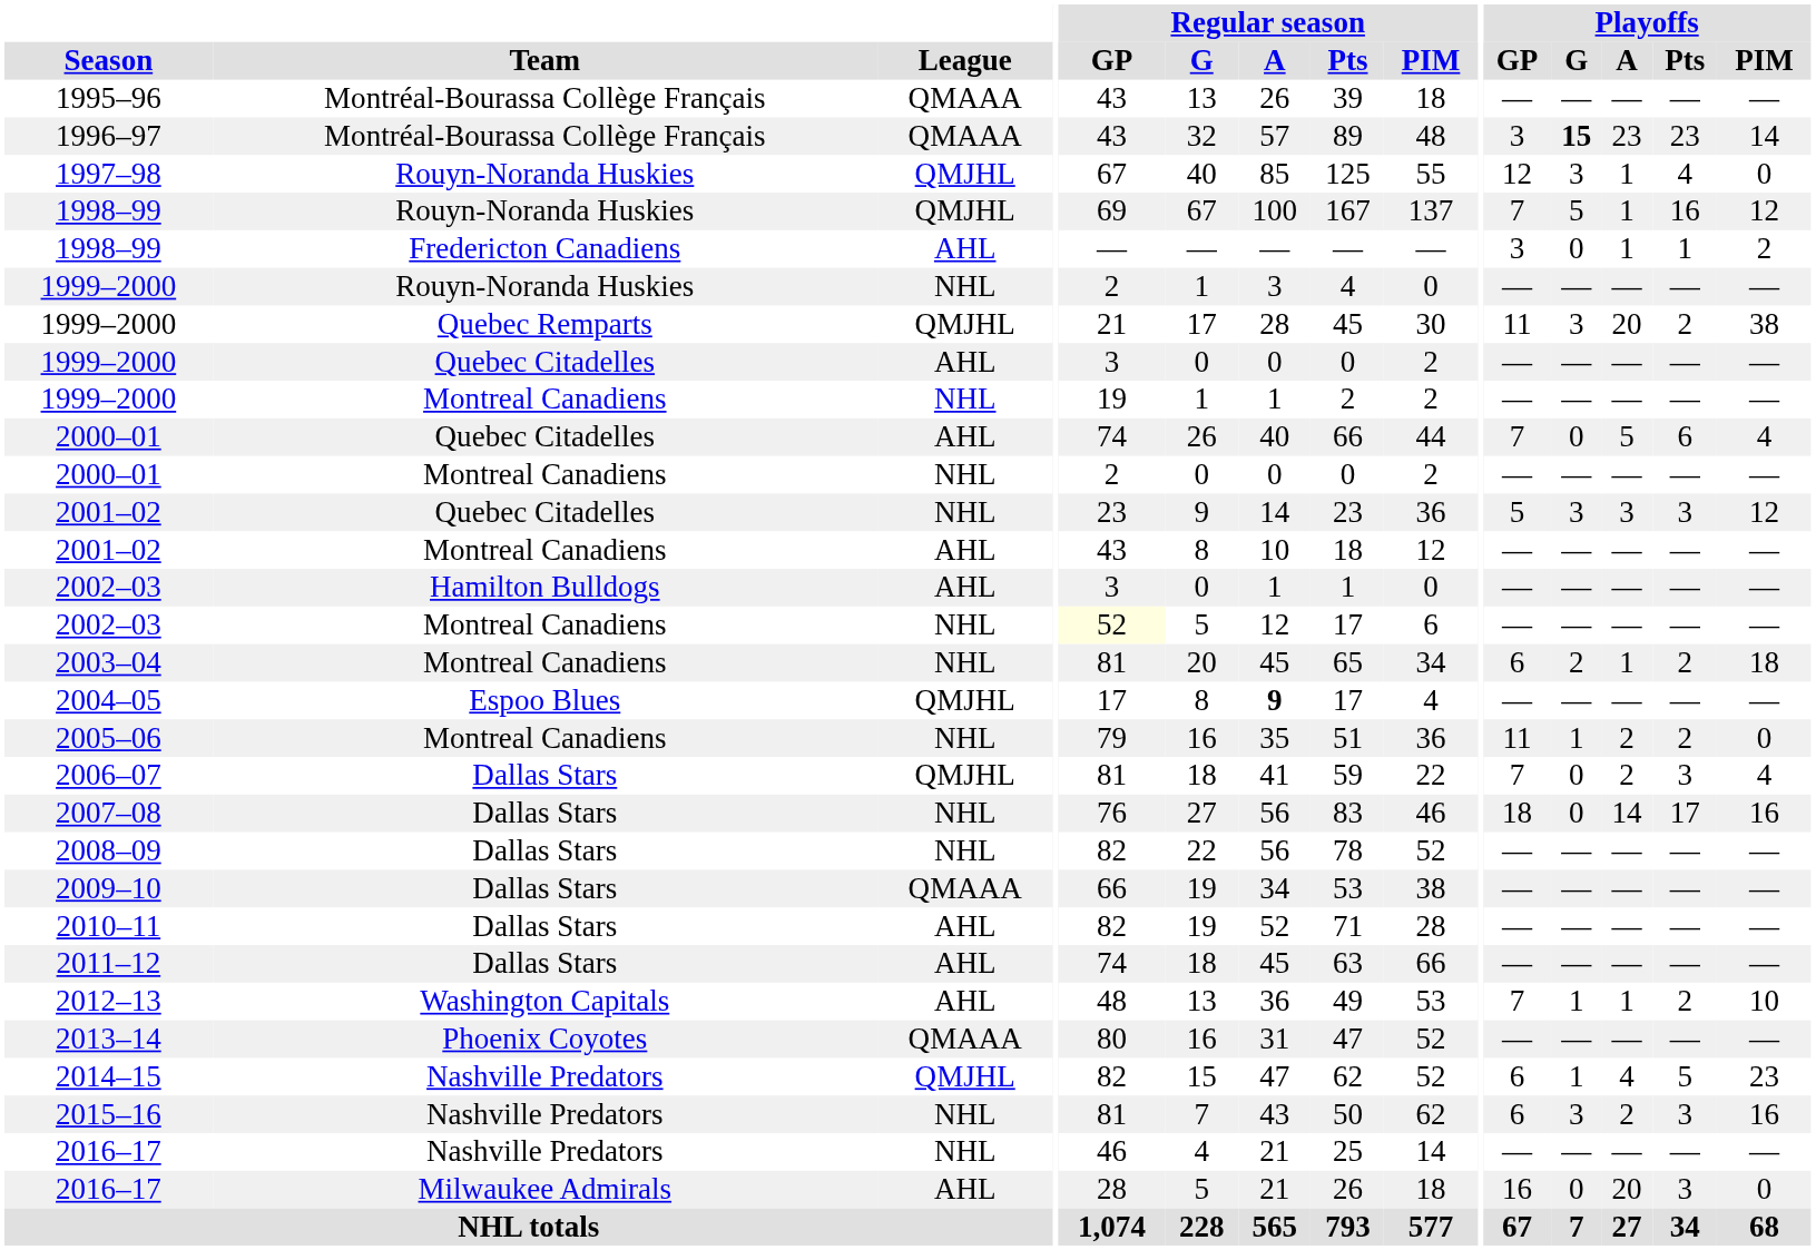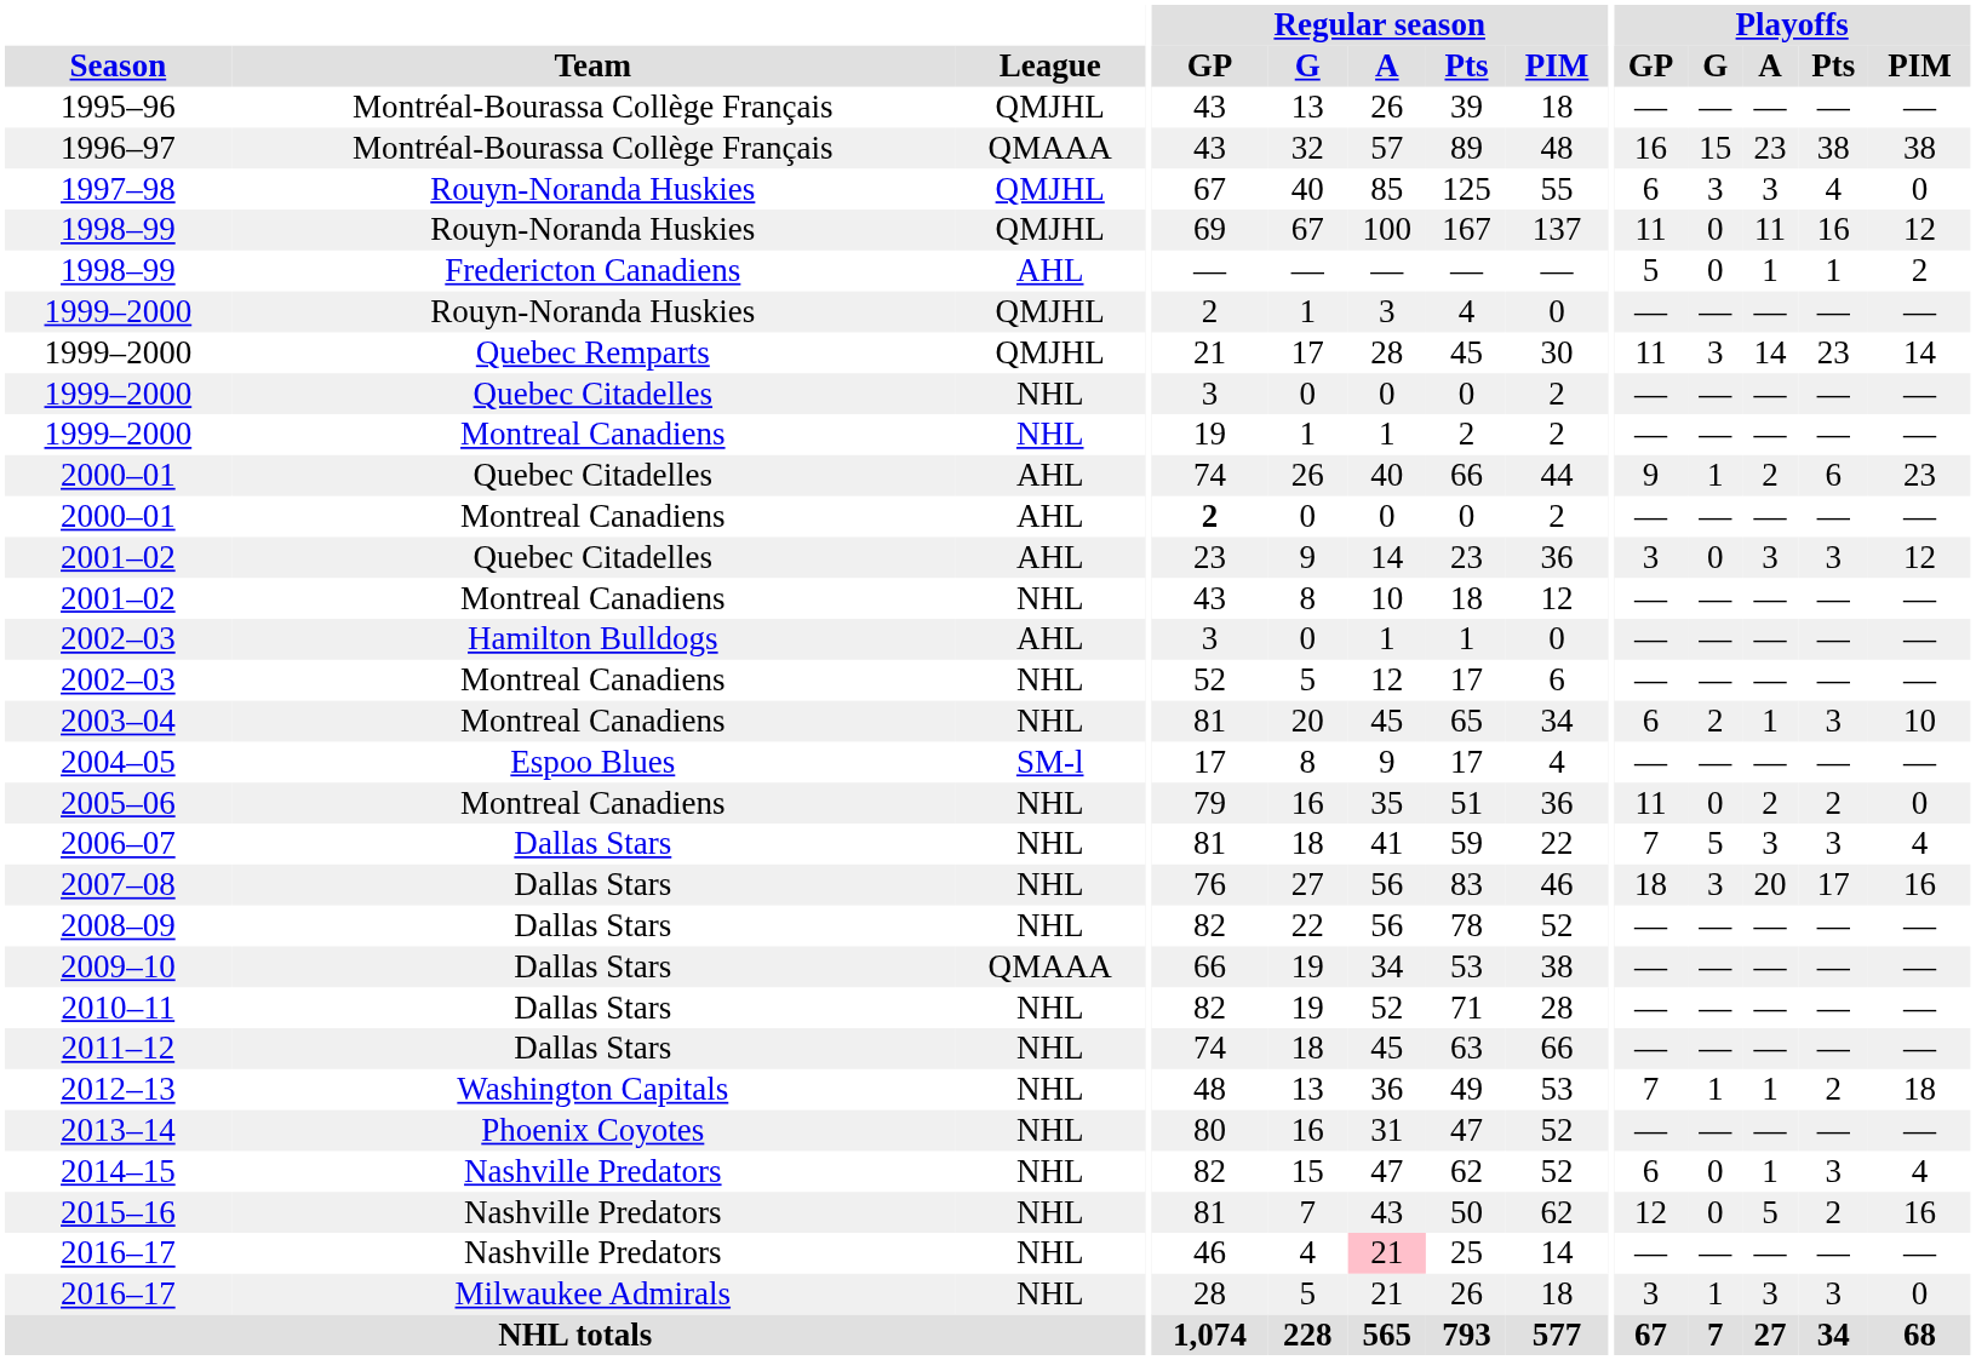1995–96 | League: QMAAA -> QMJHL
1996–97 | Playoffs / GP: 3 -> 16
1996–97 | Playoffs / G: bold -> normal
1996–97 | Playoffs / Pts: 23 -> 38
1996–97 | Playoffs / PIM: 14 -> 38
1997–98 | Playoffs / GP: 12 -> 6
1997–98 | Playoffs / A: 1 -> 3
1998–99 / Rouyn-Noranda Huskies | Playoffs / GP: 7 -> 11
1998–99 / Rouyn-Noranda Huskies | Playoffs / G: 5 -> 0
1998–99 / Rouyn-Noranda Huskies | Playoffs / A: 1 -> 11
1998–99 / Fredericton Canadiens | Playoffs / GP: 3 -> 5
1999–2000 / Rouyn-Noranda Huskies | League: NHL -> QMJHL
1999–2000 / Quebec Remparts | Playoffs / A: 20 -> 14
1999–2000 / Quebec Remparts | Playoffs / Pts: 2 -> 23
1999–2000 / Quebec Remparts | Playoffs / PIM: 38 -> 14
1999–2000 / Quebec Citadelles | League: AHL -> NHL
2000–01 / Quebec Citadelles | Playoffs / GP: 7 -> 9
2000–01 / Quebec Citadelles | Playoffs / G: 0 -> 1
2000–01 / Quebec Citadelles | Playoffs / A: 5 -> 2
2000–01 / Quebec Citadelles | Playoffs / PIM: 4 -> 23
2000–01 / Montreal Canadiens | League: NHL -> AHL
2000–01 / Montreal Canadiens | Regular season / GP: normal -> bold
2001–02 / Quebec Citadelles | League: NHL -> AHL
2001–02 / Quebec Citadelles | Playoffs / GP: 5 -> 3
2001–02 / Quebec Citadelles | Playoffs / G: 3 -> 0
2001–02 / Montreal Canadiens | League: AHL -> NHL
2002–03 / Montreal Canadiens | Regular season / GP: lightyellow background -> no background
2003–04 | Playoffs / Pts: 2 -> 3
2003–04 | Playoffs / PIM: 18 -> 10
2004–05 | League: QMJHL -> SM-l
2004–05 | Regular season / A: bold -> normal
2005–06 | Playoffs / G: 1 -> 0
2006–07 | League: QMJHL -> NHL
2006–07 | Playoffs / G: 0 -> 5
2006–07 | Playoffs / A: 2 -> 3
2007–08 | Playoffs / G: 0 -> 3
2007–08 | Playoffs / A: 14 -> 20
2010–11 | League: AHL -> NHL
2011–12 | League: AHL -> NHL
2012–13 | League: AHL -> NHL
2012–13 | Playoffs / PIM: 10 -> 18
2013–14 | League: QMAAA -> NHL
2014–15 | League: QMJHL -> NHL
2014–15 | Playoffs / G: 1 -> 0
2014–15 | Playoffs / A: 4 -> 1
2014–15 | Playoffs / Pts: 5 -> 3
2014–15 | Playoffs / PIM: 23 -> 4
2015–16 | Playoffs / GP: 6 -> 12
2015–16 | Playoffs / G: 3 -> 0
2015–16 | Playoffs / A: 2 -> 5
2015–16 | Playoffs / Pts: 3 -> 2
2016–17 / Nashville Predators | Regular season / A: no background -> pink background
2016–17 / Milwaukee Admirals | League: AHL -> NHL
2016–17 / Milwaukee Admirals | Playoffs / GP: 16 -> 3
2016–17 / Milwaukee Admirals | Playoffs / G: 0 -> 1
2016–17 / Milwaukee Admirals | Playoffs / A: 20 -> 3
